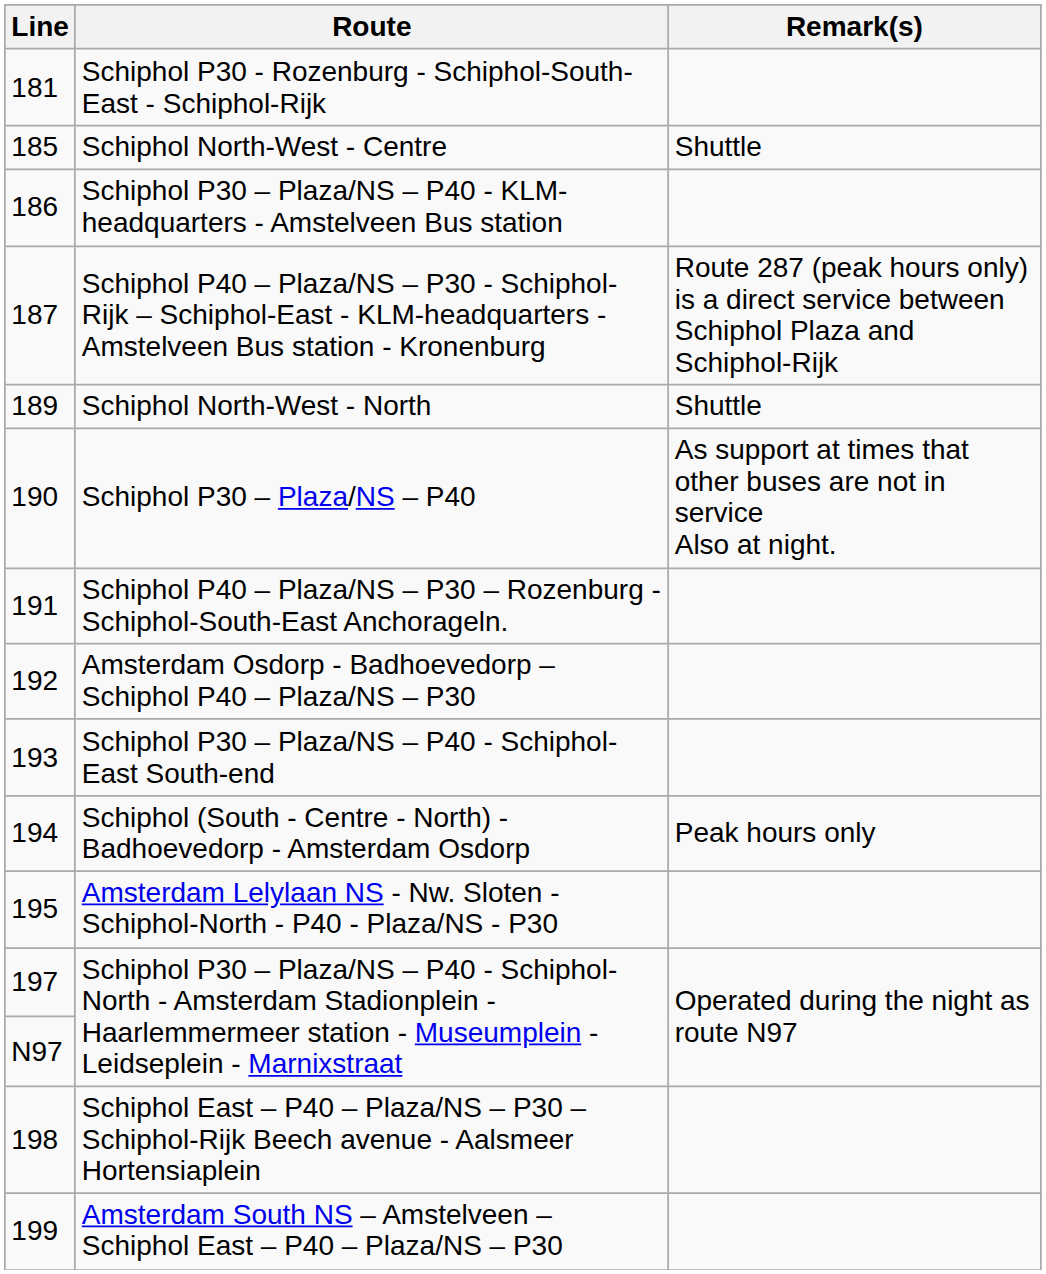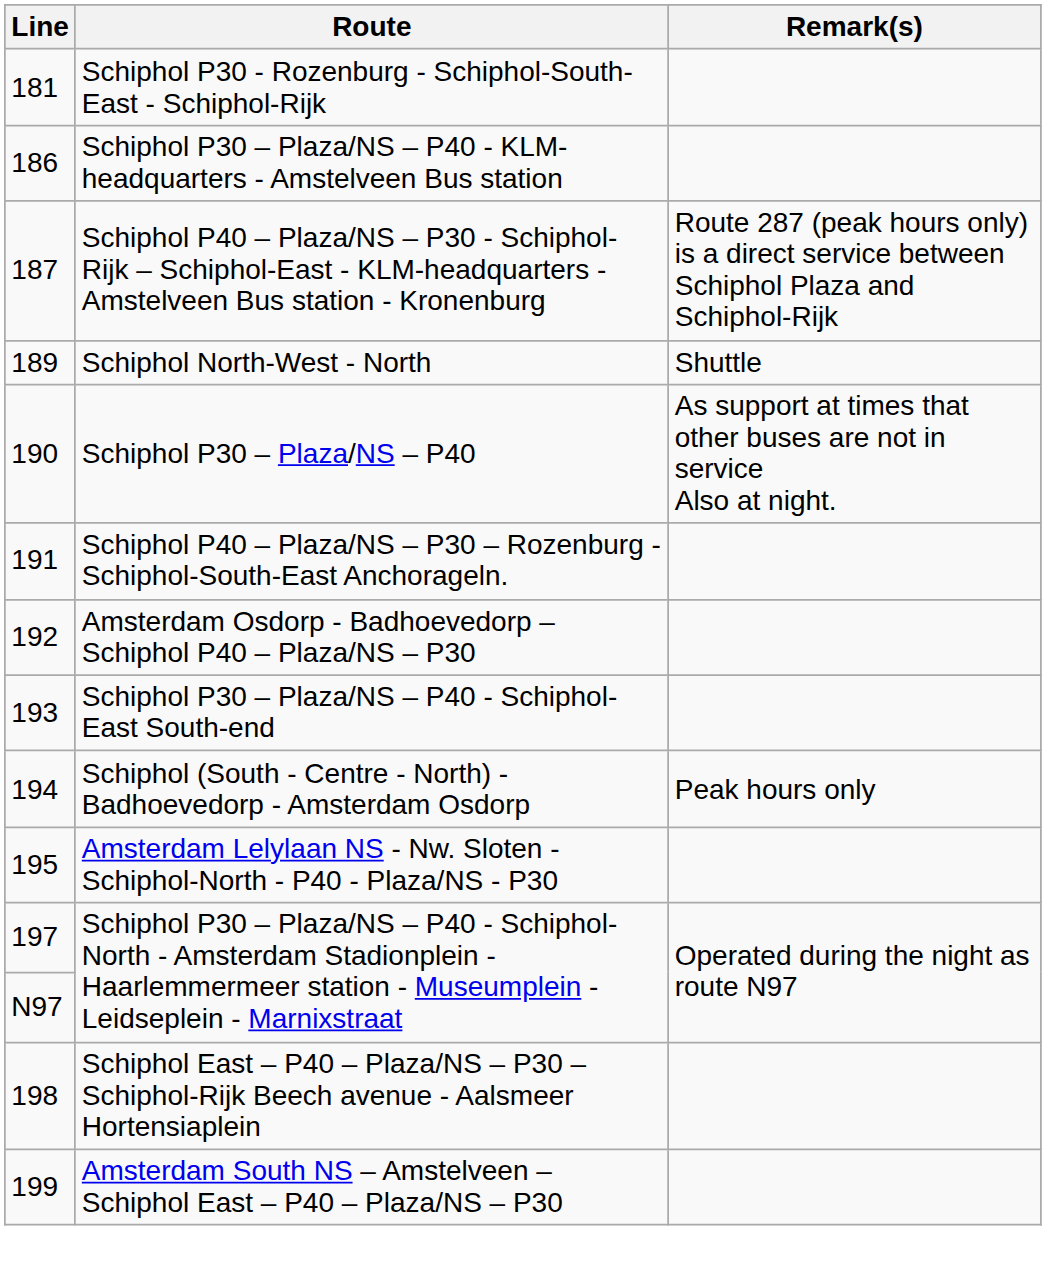- row: 185 | Schiphol North-West - Centre | Shuttle
